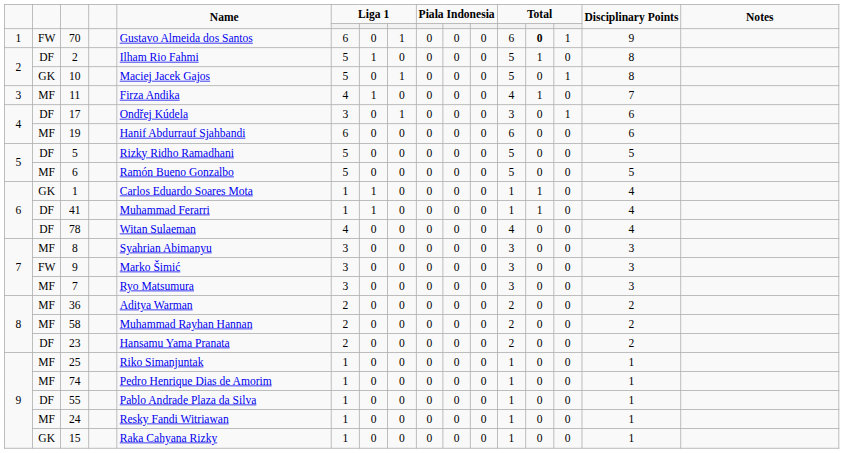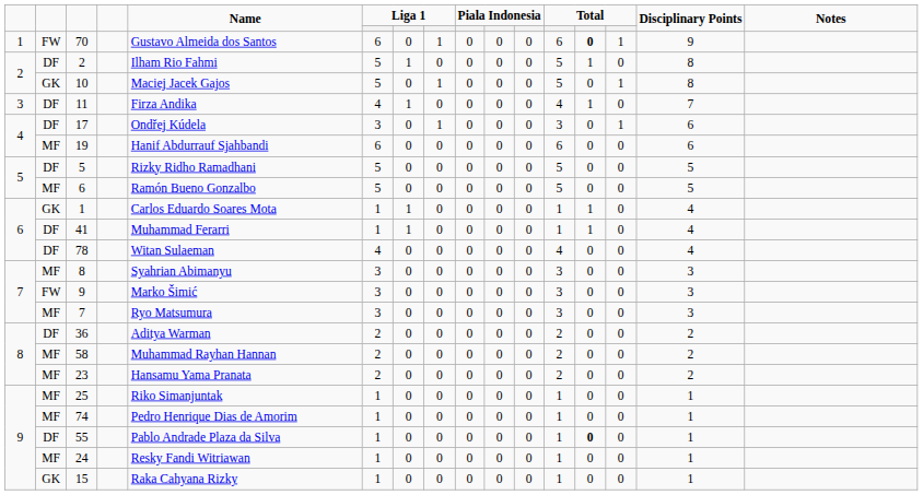11 | column 2: MF -> DF
36 | column 2: MF -> DF
23 | column 2: DF -> MF
55 | column 13: normal -> bold
